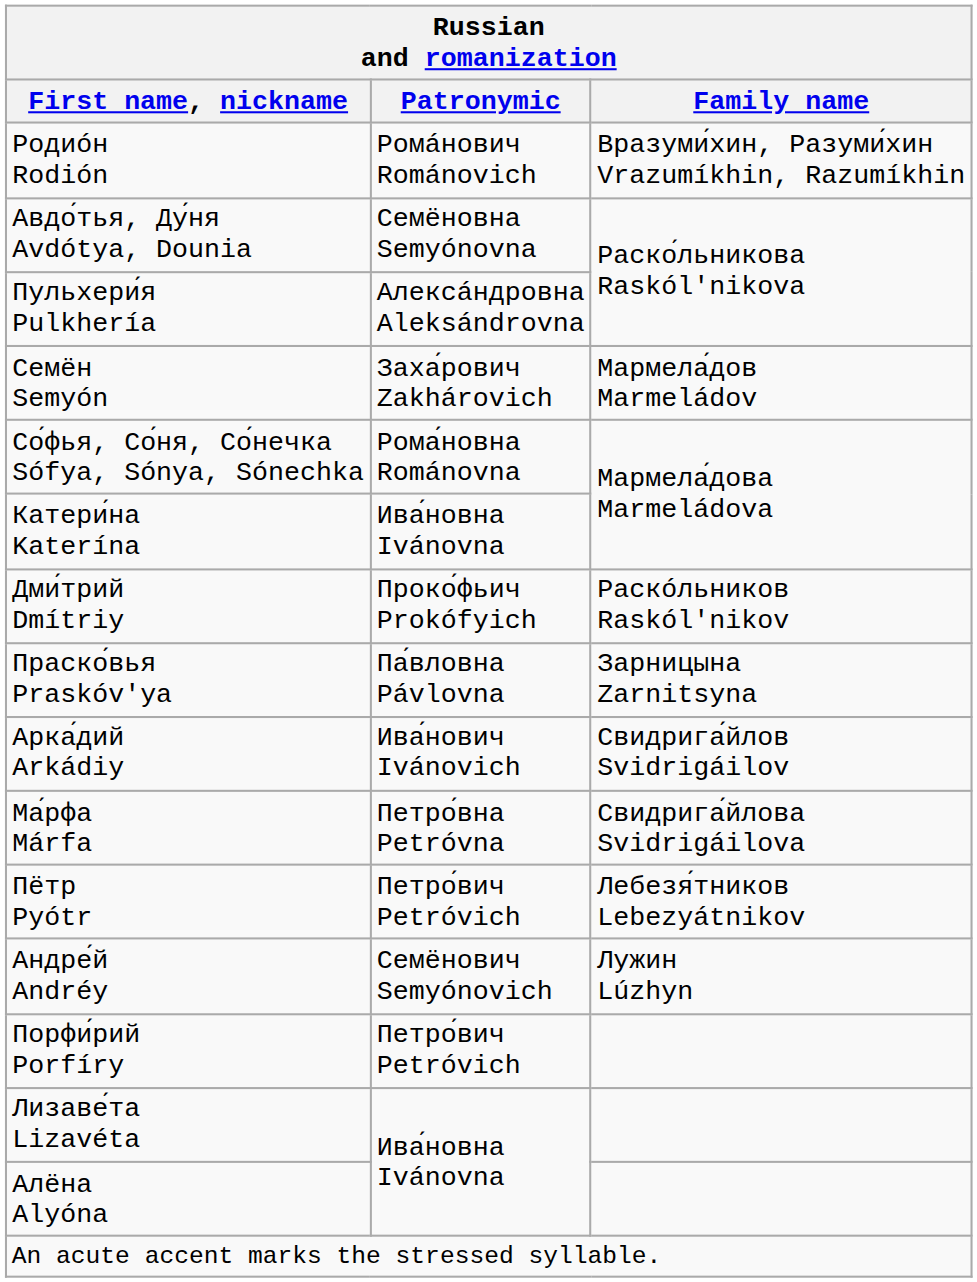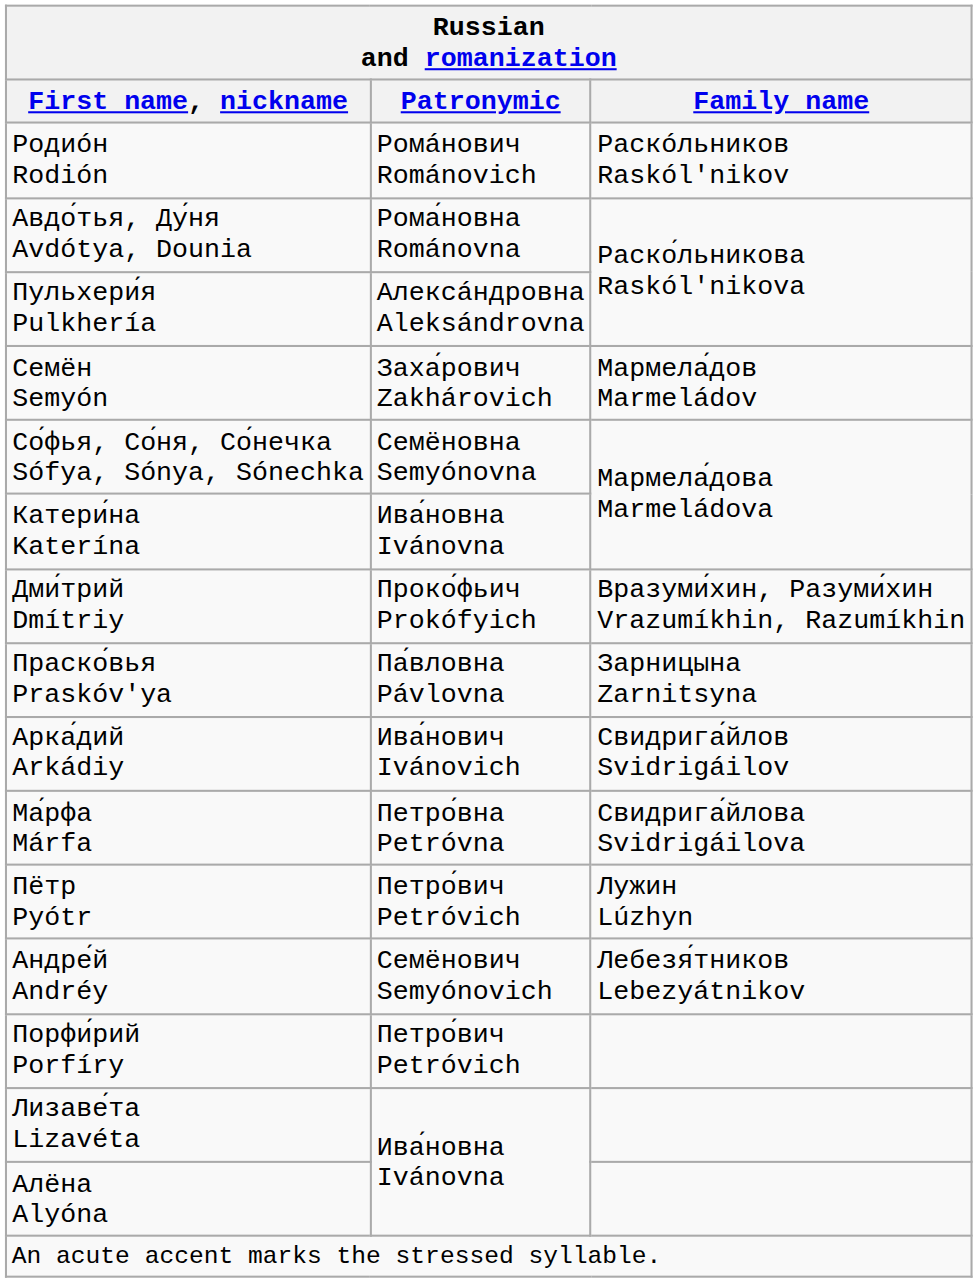Родиóн Rodión | Family name: Вразуми́хин, Разуми́хин Vrazumíkhin, Razumíkhin -> Раскóльников Raskól'nikov
Авдо́тья, Ду́ня Avdótya, Dounia | Patronymic: Семёновна Semyónovna -> Рома́новна Románovna
Со́фья, Со́ня, Со́нечка Sófya, Sónya, Sónechka | Patronymic: Рома́новна Románovna -> Семёновна Semyónovna
Дми́трий Dmítriy | Family name: Раскóльников Raskól'nikov -> Вразуми́хин, Разуми́хин Vrazumíkhin, Razumíkhin
Пётр Pyótr | Family name: Лебезя́тников Lebezyátnikov -> Лужин Lúzhyn
Андре́й Andréy | Family name: Лужин Lúzhyn -> Лебезя́тников Lebezyátnikov
